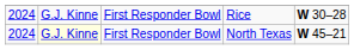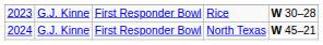Rice | column 1: 2024 -> 2023
North Texas | column 2: lightyellow background -> no background
